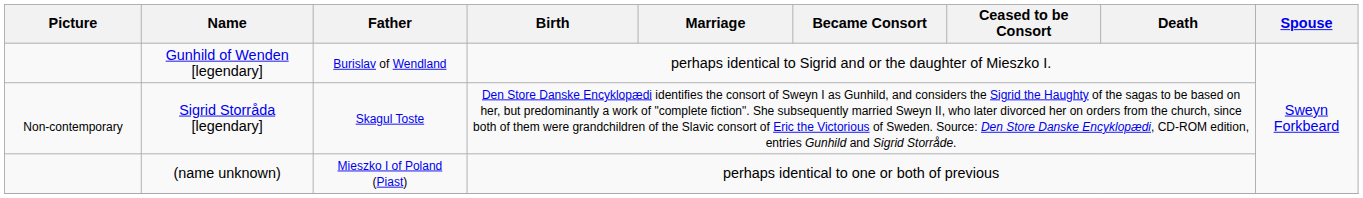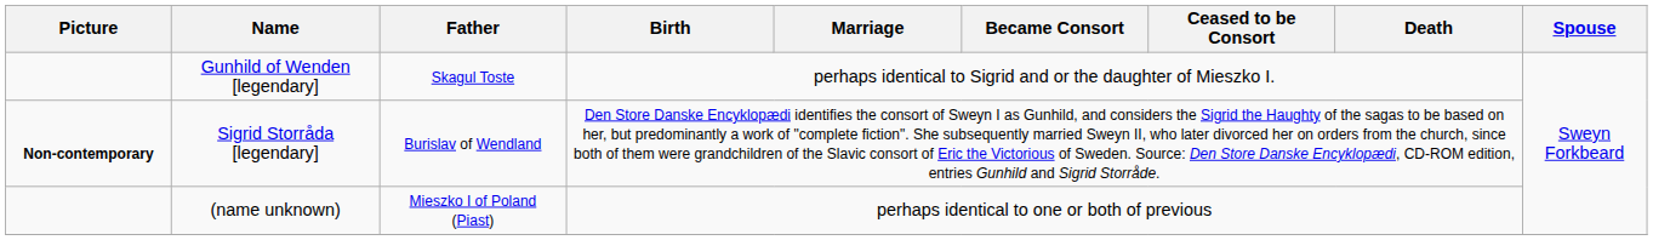Gunhild of Wenden [legendary] | Father: Burislav of Wendland -> Skagul Toste
Sigrid Storråda [legendary] | Picture: normal -> bold
Sigrid Storråda [legendary] | Father: Skagul Toste -> Burislav of Wendland
